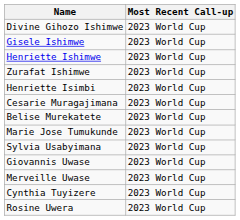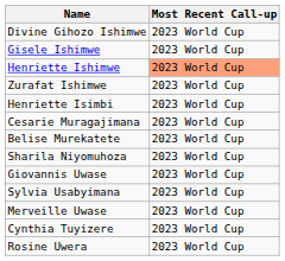Henriette Ishimwe | Most Recent Call-up: no background -> lightsalmon background
+ row: Sharila Niyomuhoza | 2023 World Cup
- row: Marie Jose Tumukunde | 2023 World Cup
rows swapped: Sylvia Usabyimana <-> Giovannis Uwase
